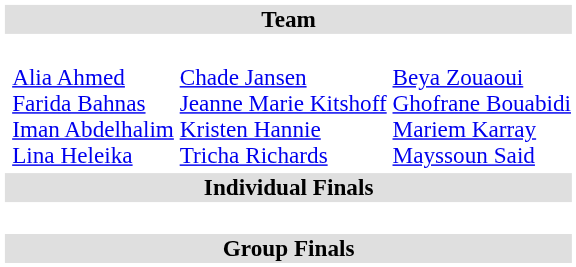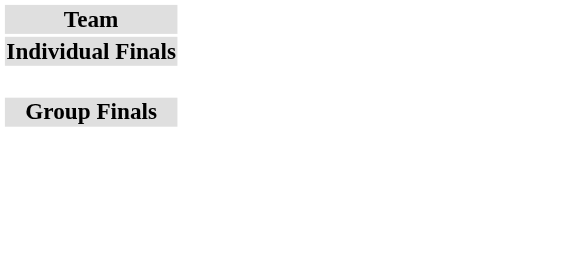- row: Alia Ahmed Farida Bahnas Iman Abdelhalim Lina Heleika | Chade Jansen Jeanne Marie Kitshoff Kristen Hannie Tricha Richards | Beya Zouaoui Ghofrane Bouabidi Mariem Karray Mayssoun Said
